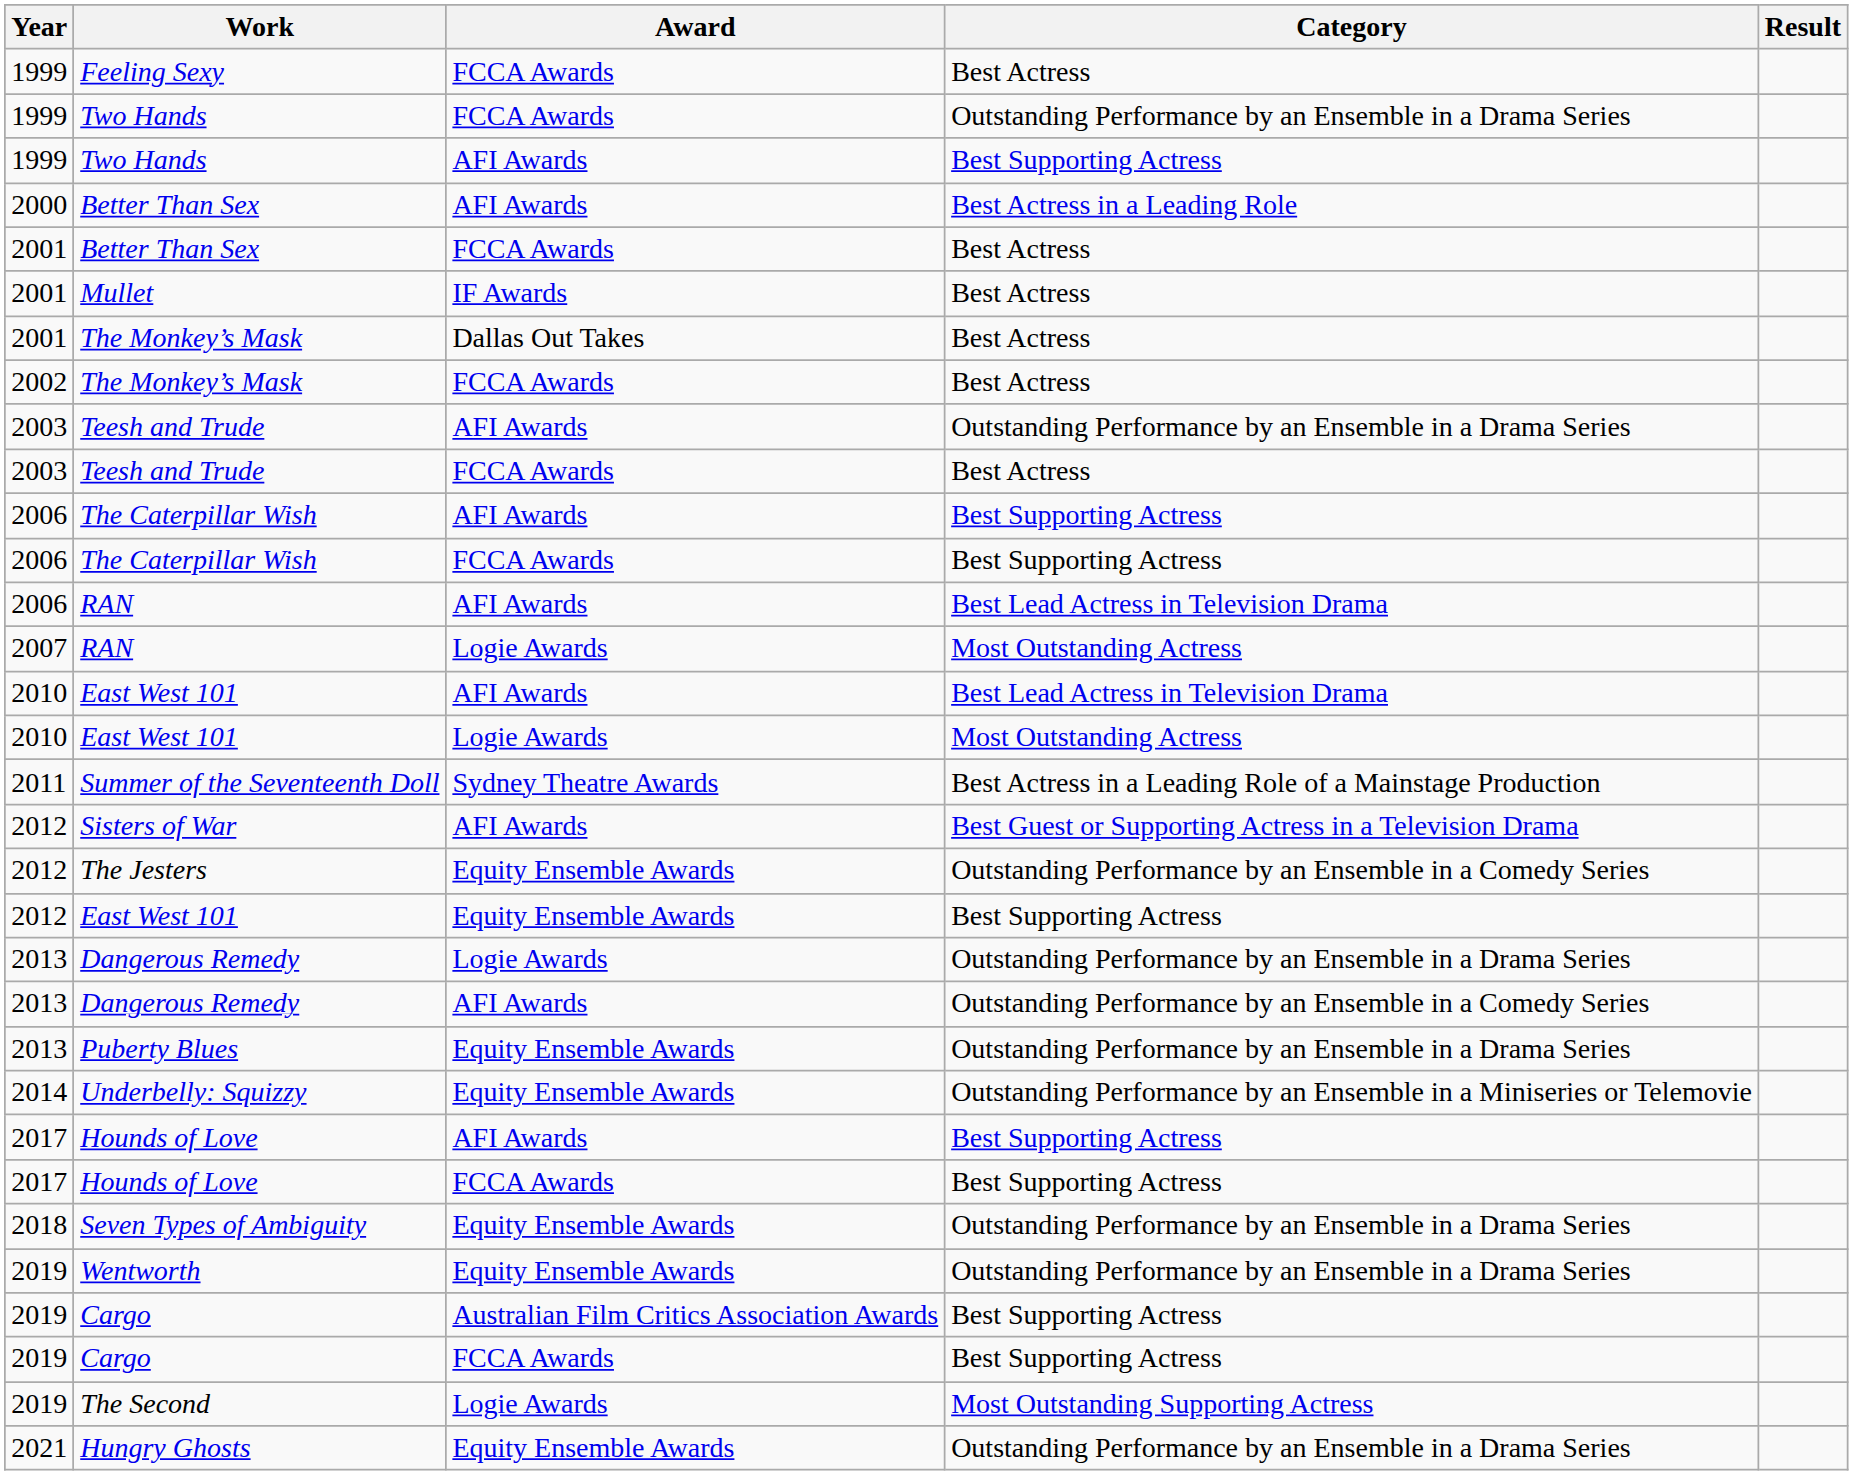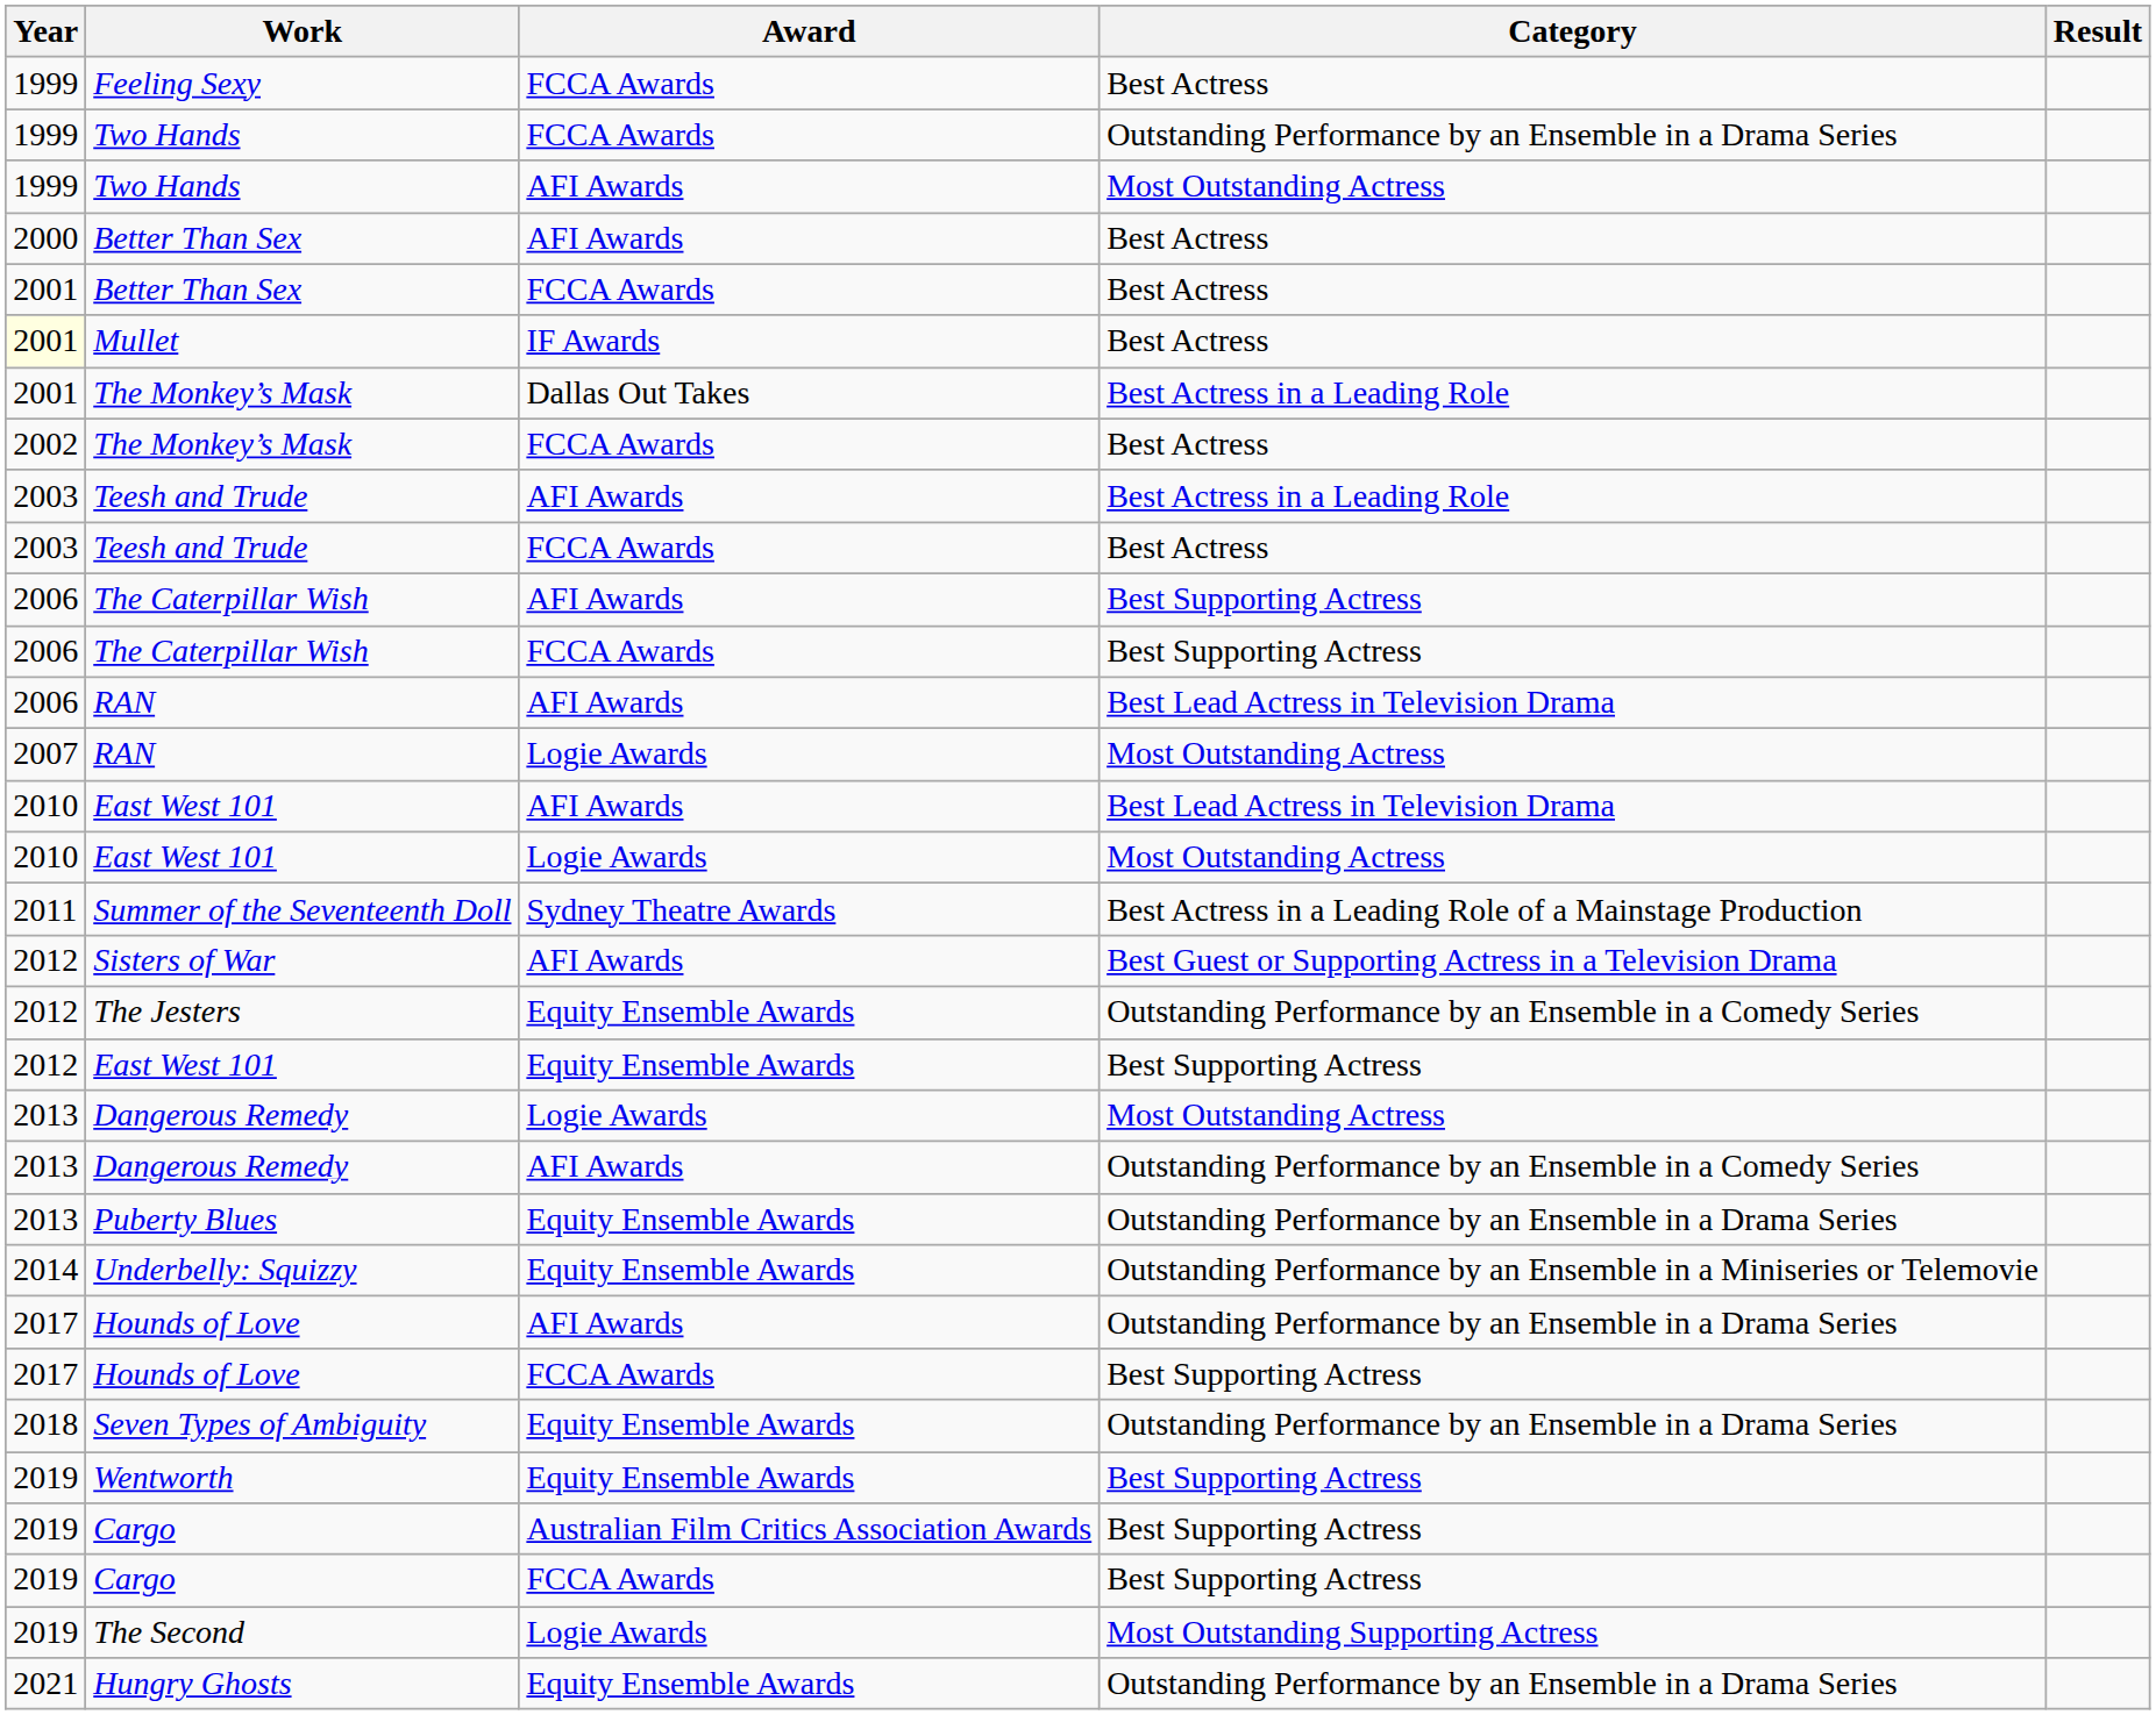Two Hands / AFI Awards | Category: Best Supporting Actress -> Most Outstanding Actress
Better Than Sex / AFI Awards | Category: Best Actress in a Leading Role -> Best Actress
Mullet | Year: no background -> lightyellow background
The Monkey’s Mask / Dallas Out Takes | Category: Best Actress -> Best Actress in a Leading Role
Teesh and Trude / AFI Awards | Category: Outstanding Performance by an Ensemble in a Drama Series -> Best Actress in a Leading Role
Dangerous Remedy / Logie Awards | Category: Outstanding Performance by an Ensemble in a Drama Series -> Most Outstanding Actress
Hounds of Love / AFI Awards | Category: Best Supporting Actress -> Outstanding Performance by an Ensemble in a Drama Series
Wentworth | Category: Outstanding Performance by an Ensemble in a Drama Series -> Best Supporting Actress
